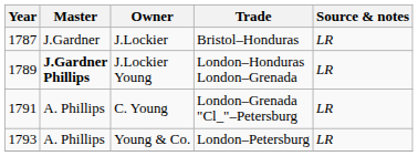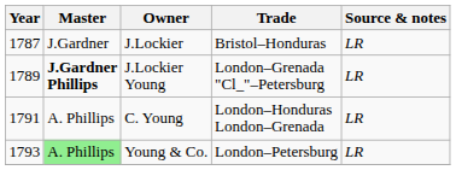J.Lockier Young | Trade: London–Honduras London–Grenada -> London–Grenada "Cl_"–Petersburg
C. Young | Trade: London–Grenada "Cl_"–Petersburg -> London–Honduras London–Grenada
Young & Co. | Master: no background -> lightgreen background
